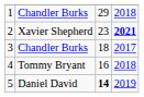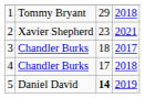1 | column 2: Chandler Burks -> Tommy Bryant
2 | column 4: bold -> normal
4 | column 2: Tommy Bryant -> Chandler Burks
4 | column 3: 16 -> 17
